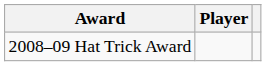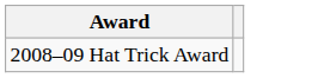- column: Player
